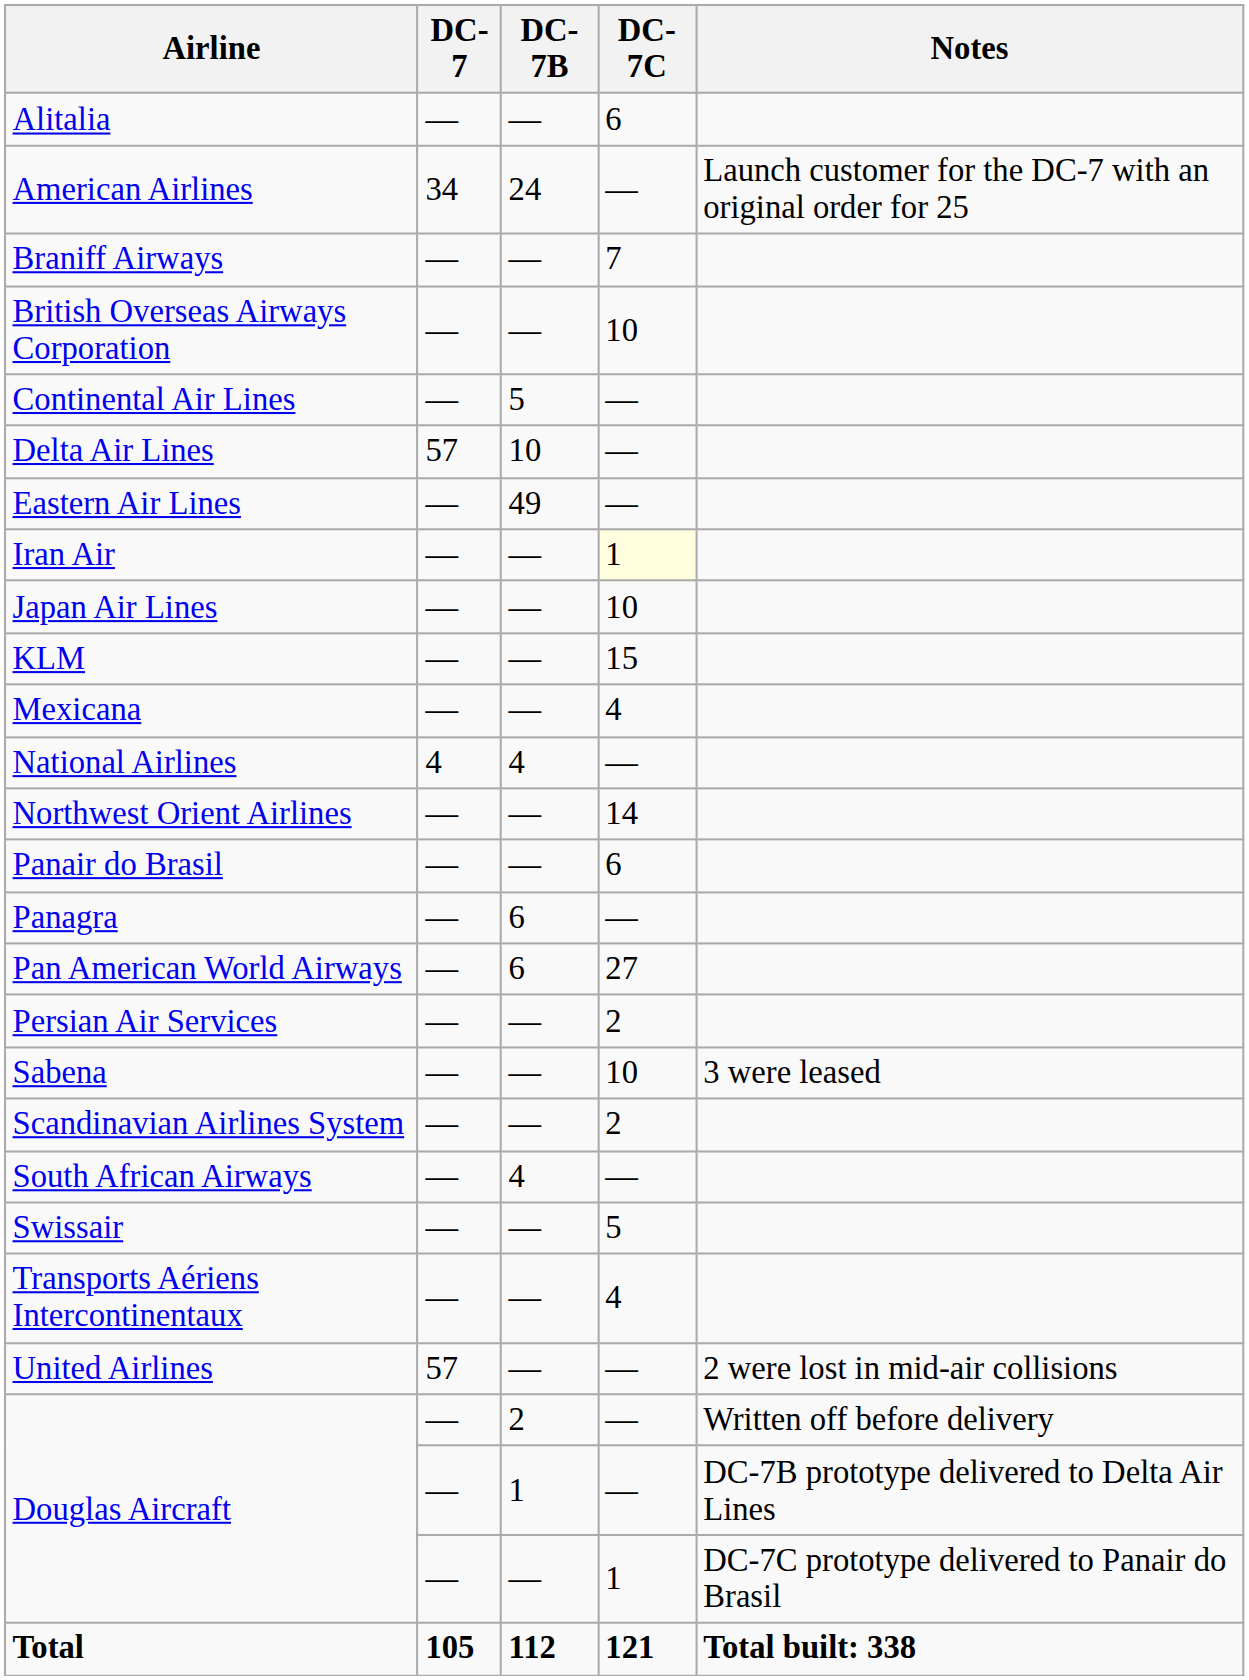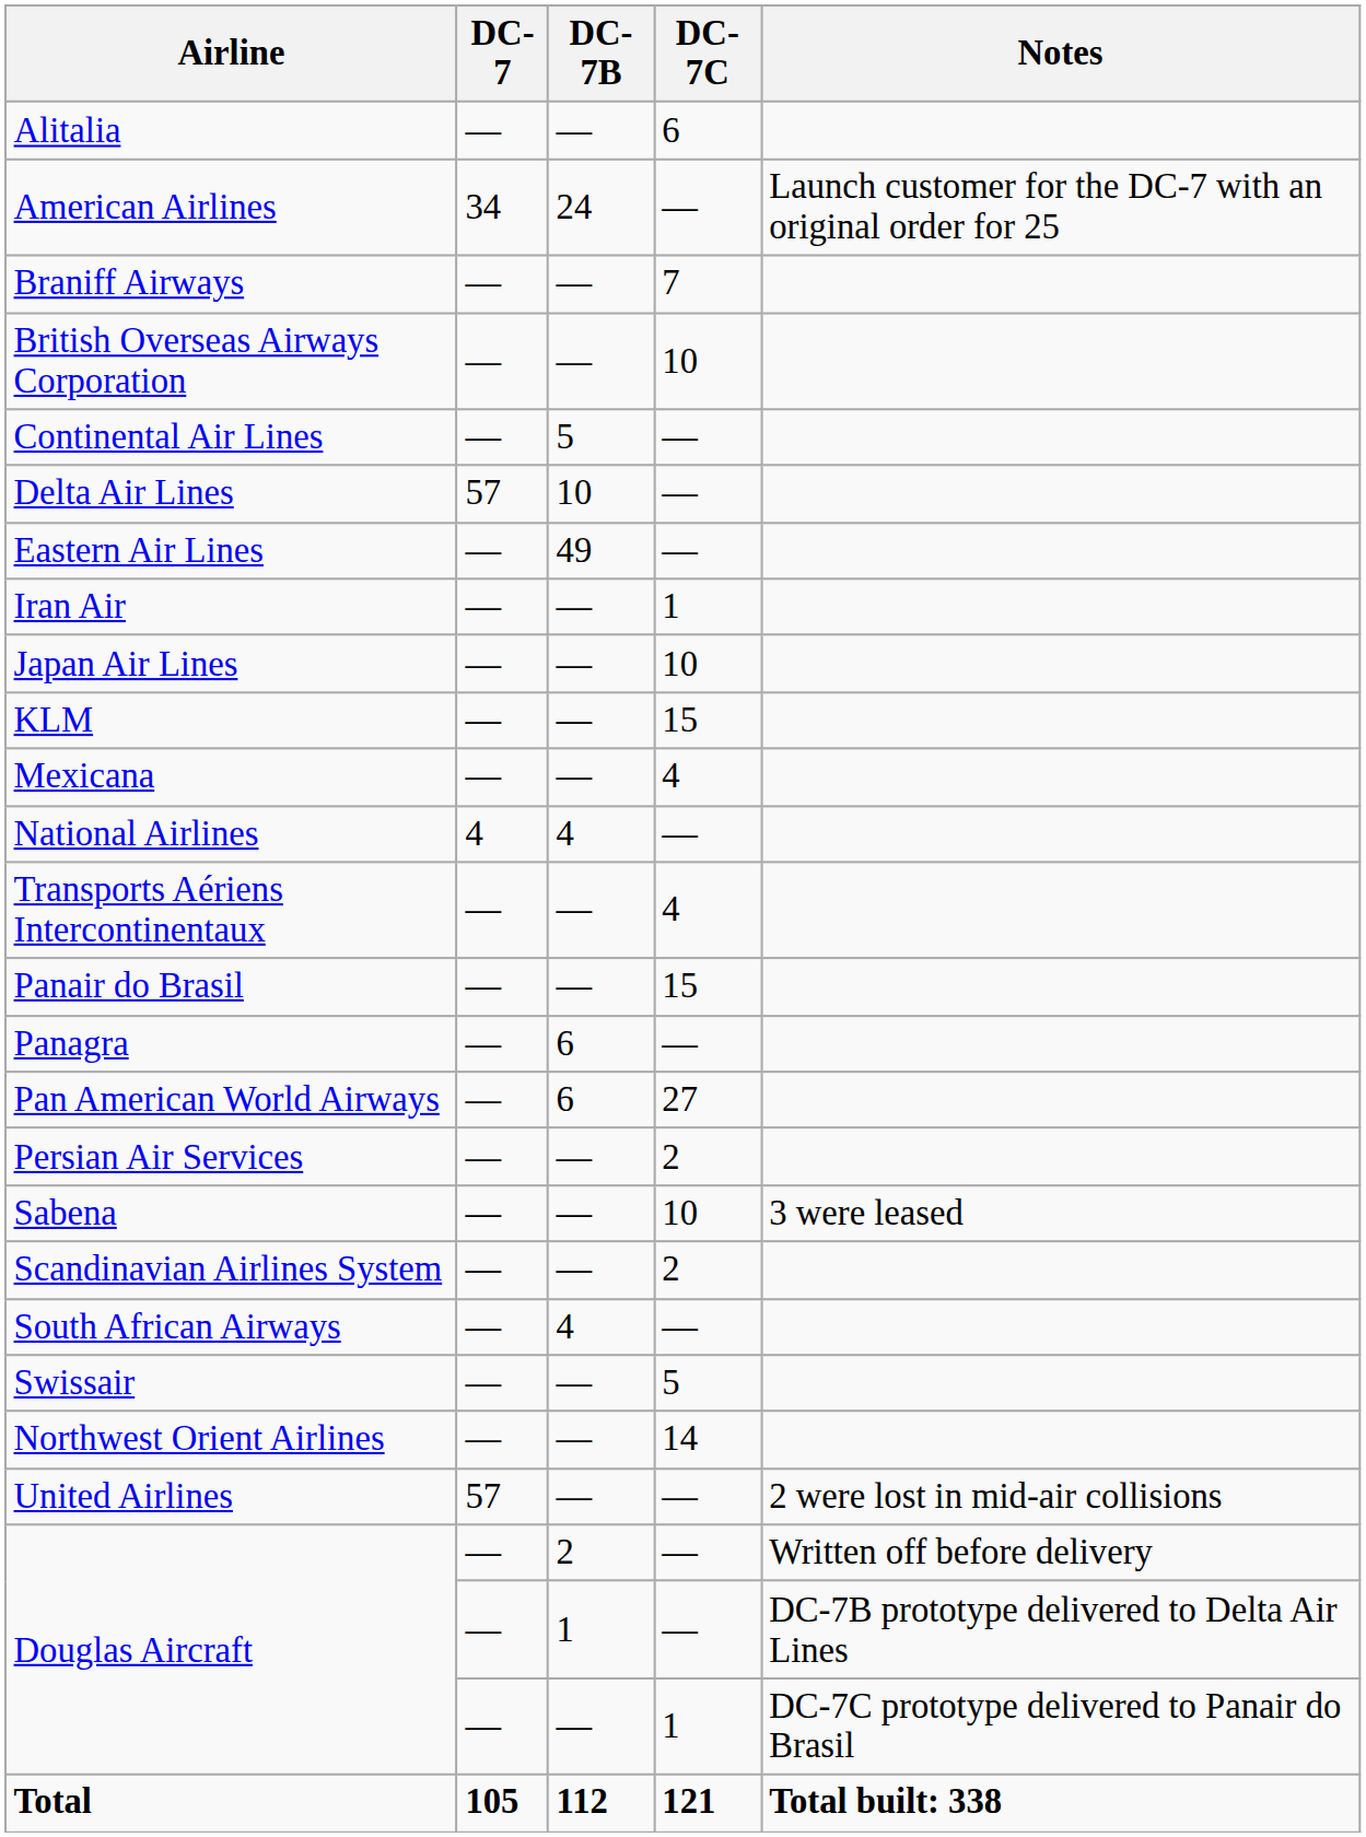Iran Air | DC-7C: lightyellow background -> no background
rows swapped: Northwest Orient Airlines <-> Transports Aériens Intercontinentaux
Panair do Brasil | DC-7C: 6 -> 15
